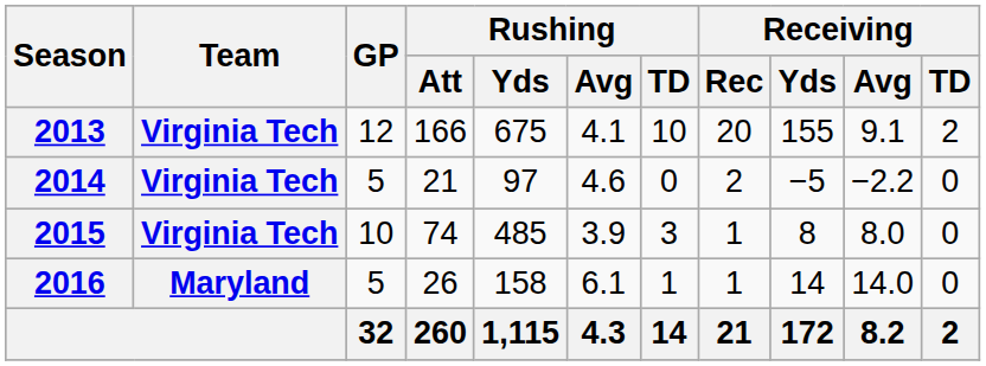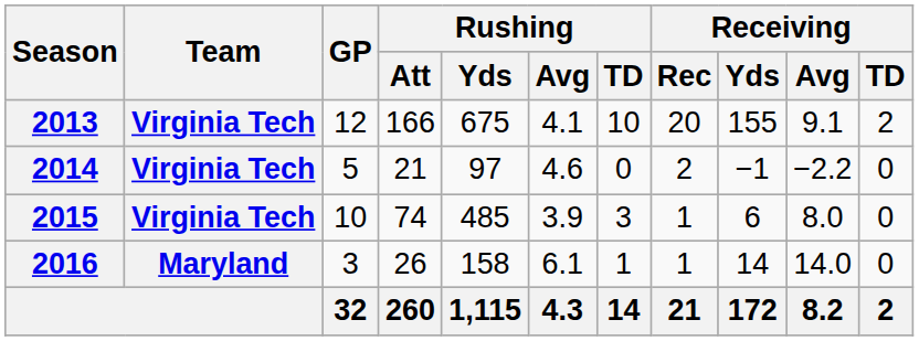2014 | Receiving / Yds: −5 -> −1
2015 | Receiving / Yds: 8 -> 6
2016 | GP: 5 -> 3
